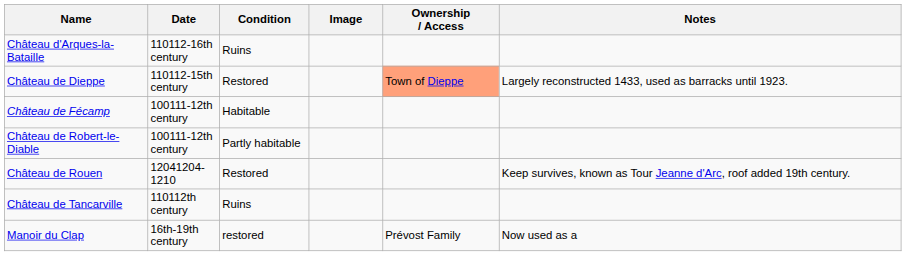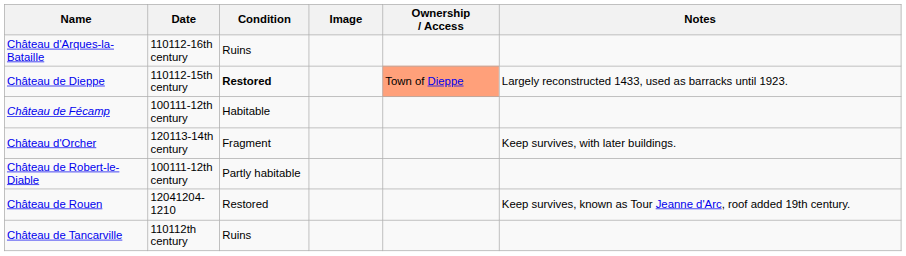Château de Dieppe | Condition: normal -> bold
+ row: Château d'Orcher | 120113-14th century | Fragment | Keep survives, with later buildings.
- row: Manoir du Clap | 16th-19th century | restored | Prévost Family | Now used as a
